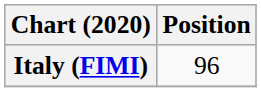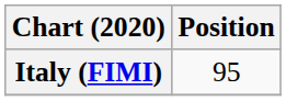Italy (FIMI) | Position: 96 -> 95
